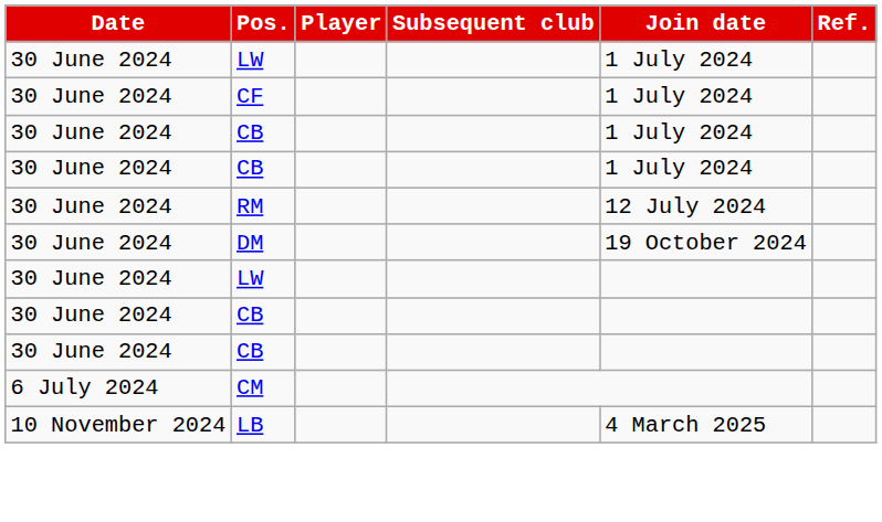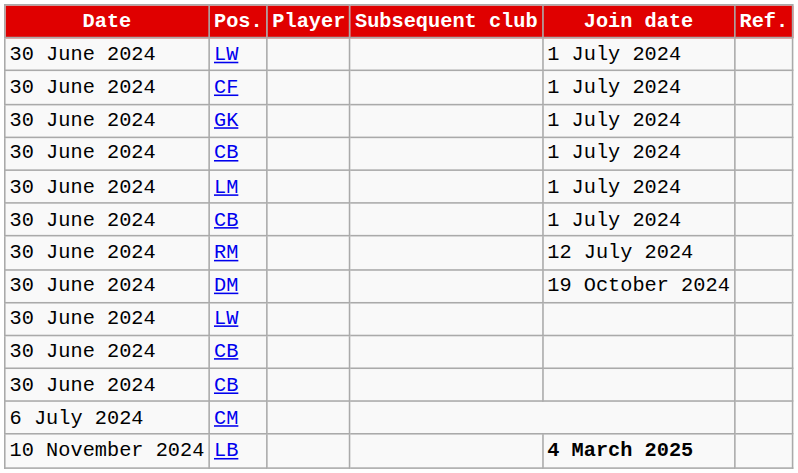+ row: 30 June 2024 | GK | 1 July 2024
+ row: 30 June 2024 | LM | 1 July 2024
LB | Join date: normal -> bold
